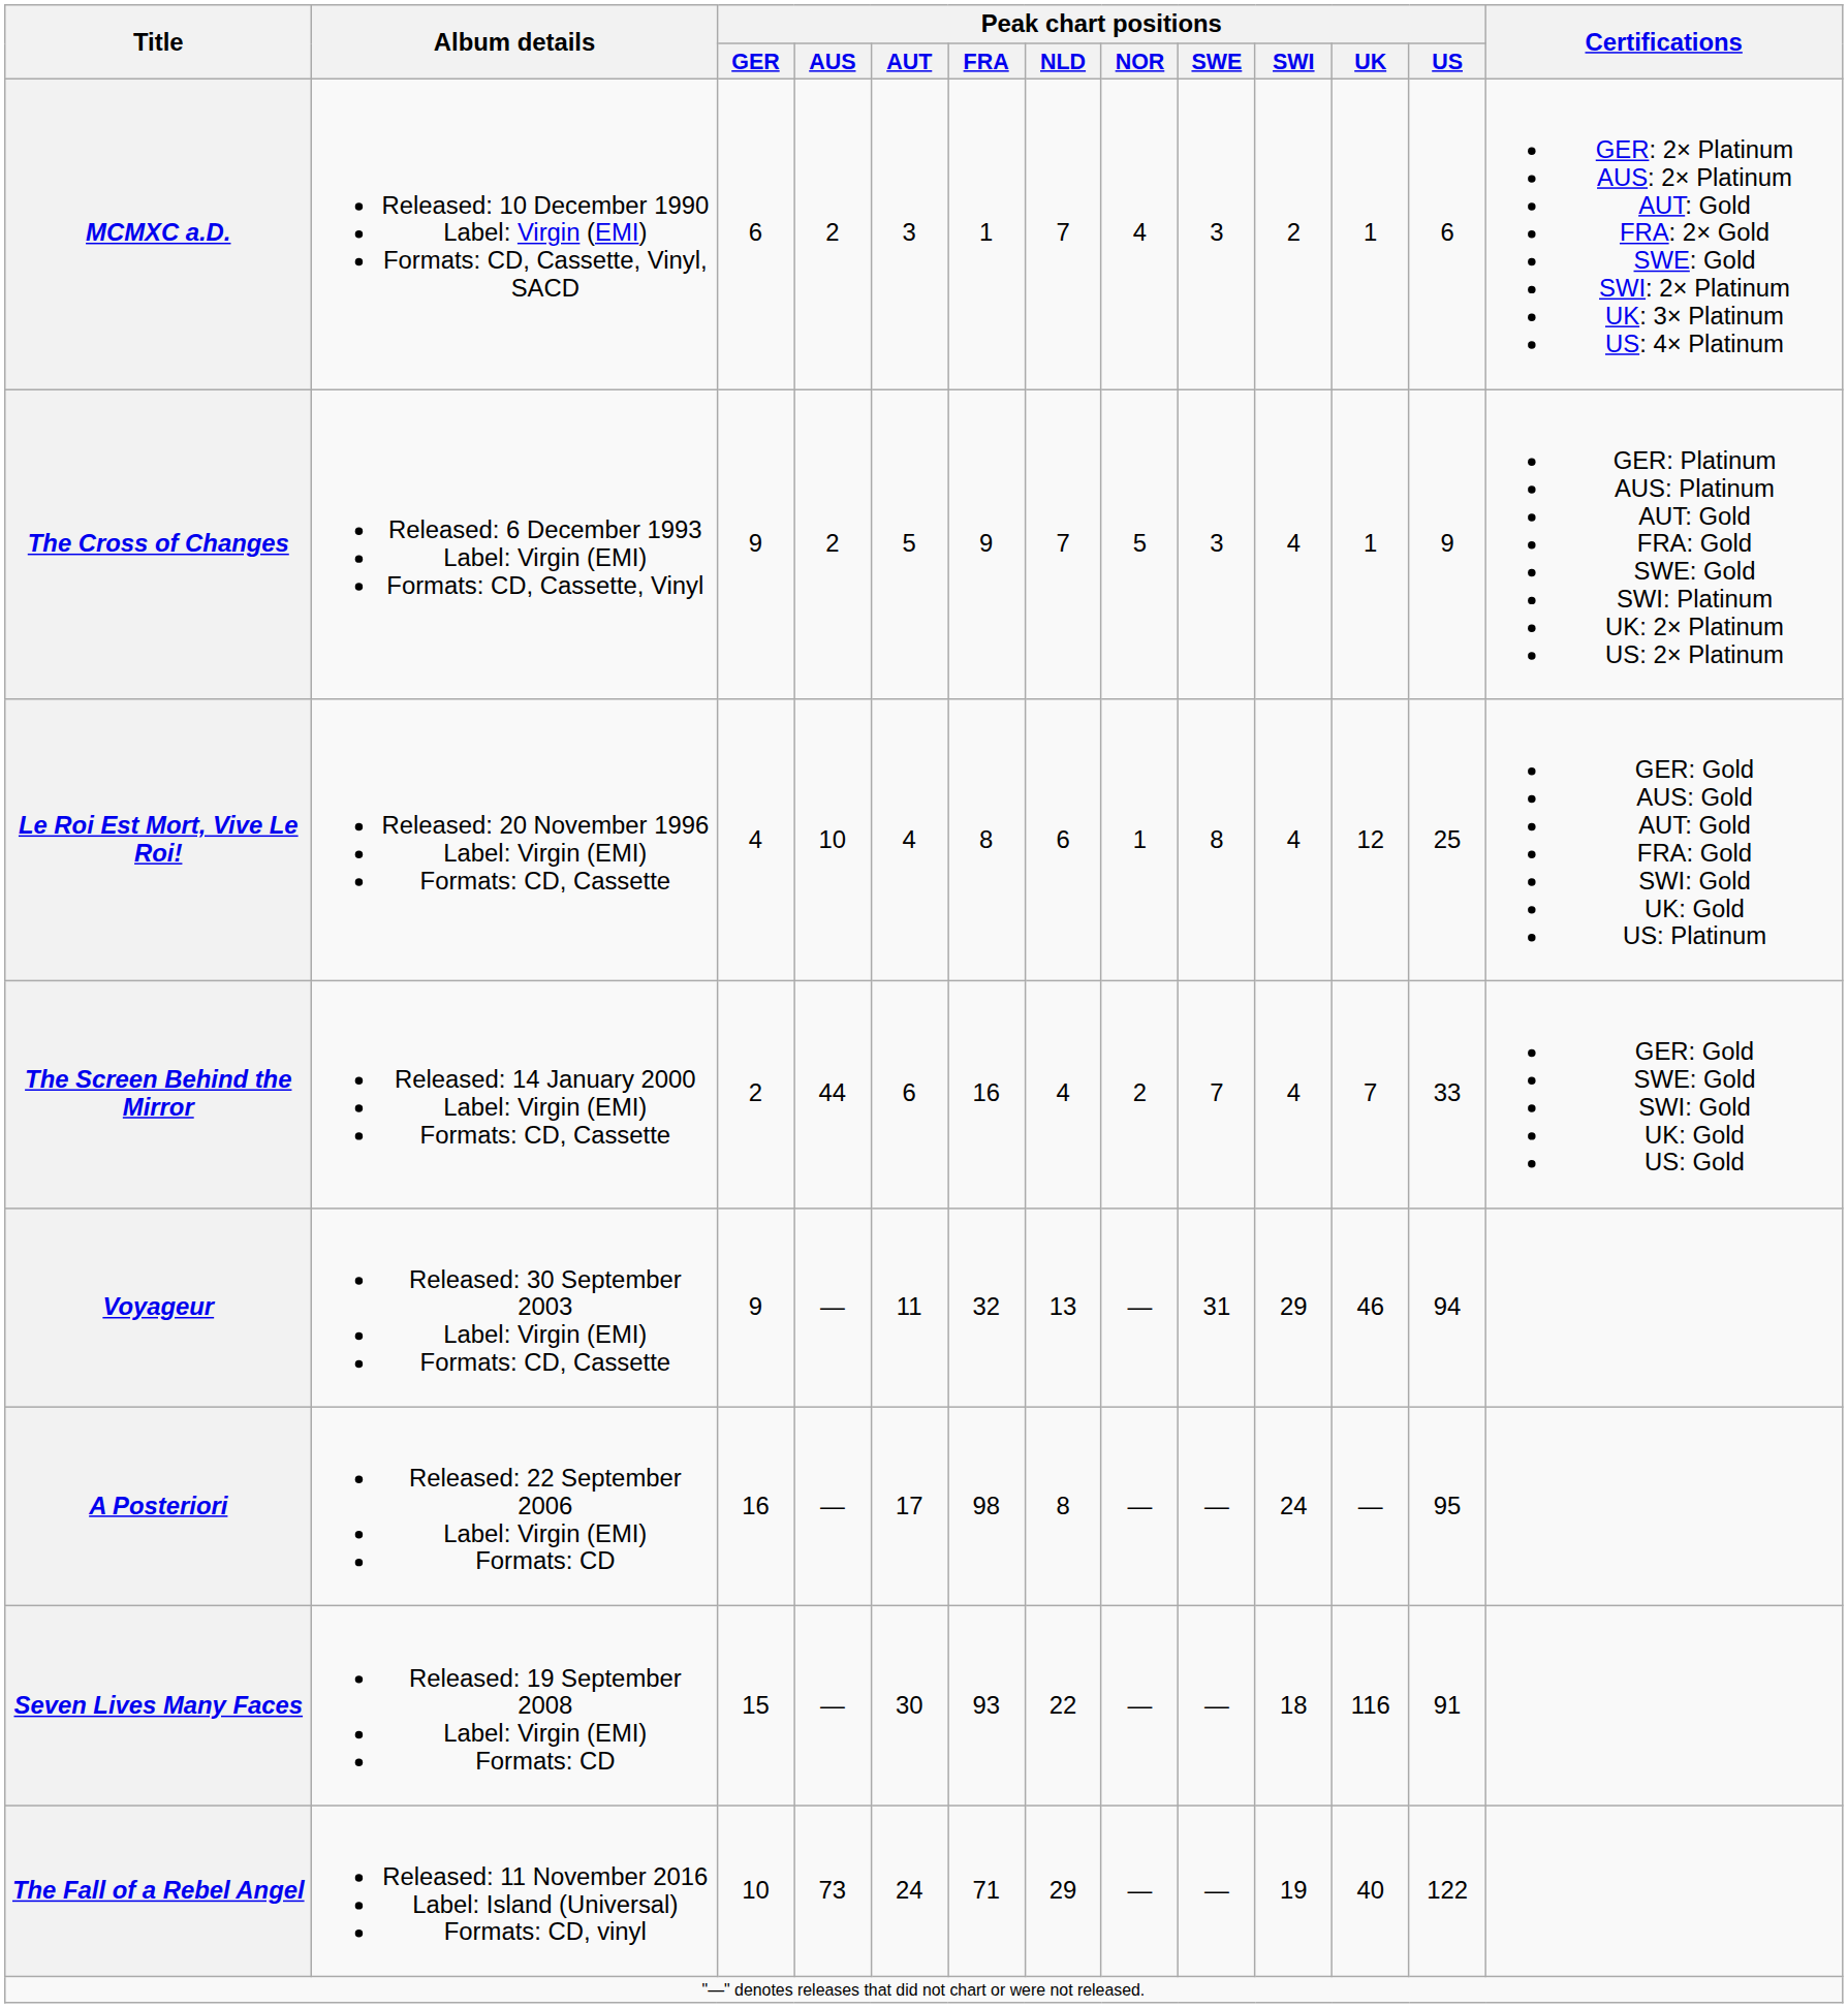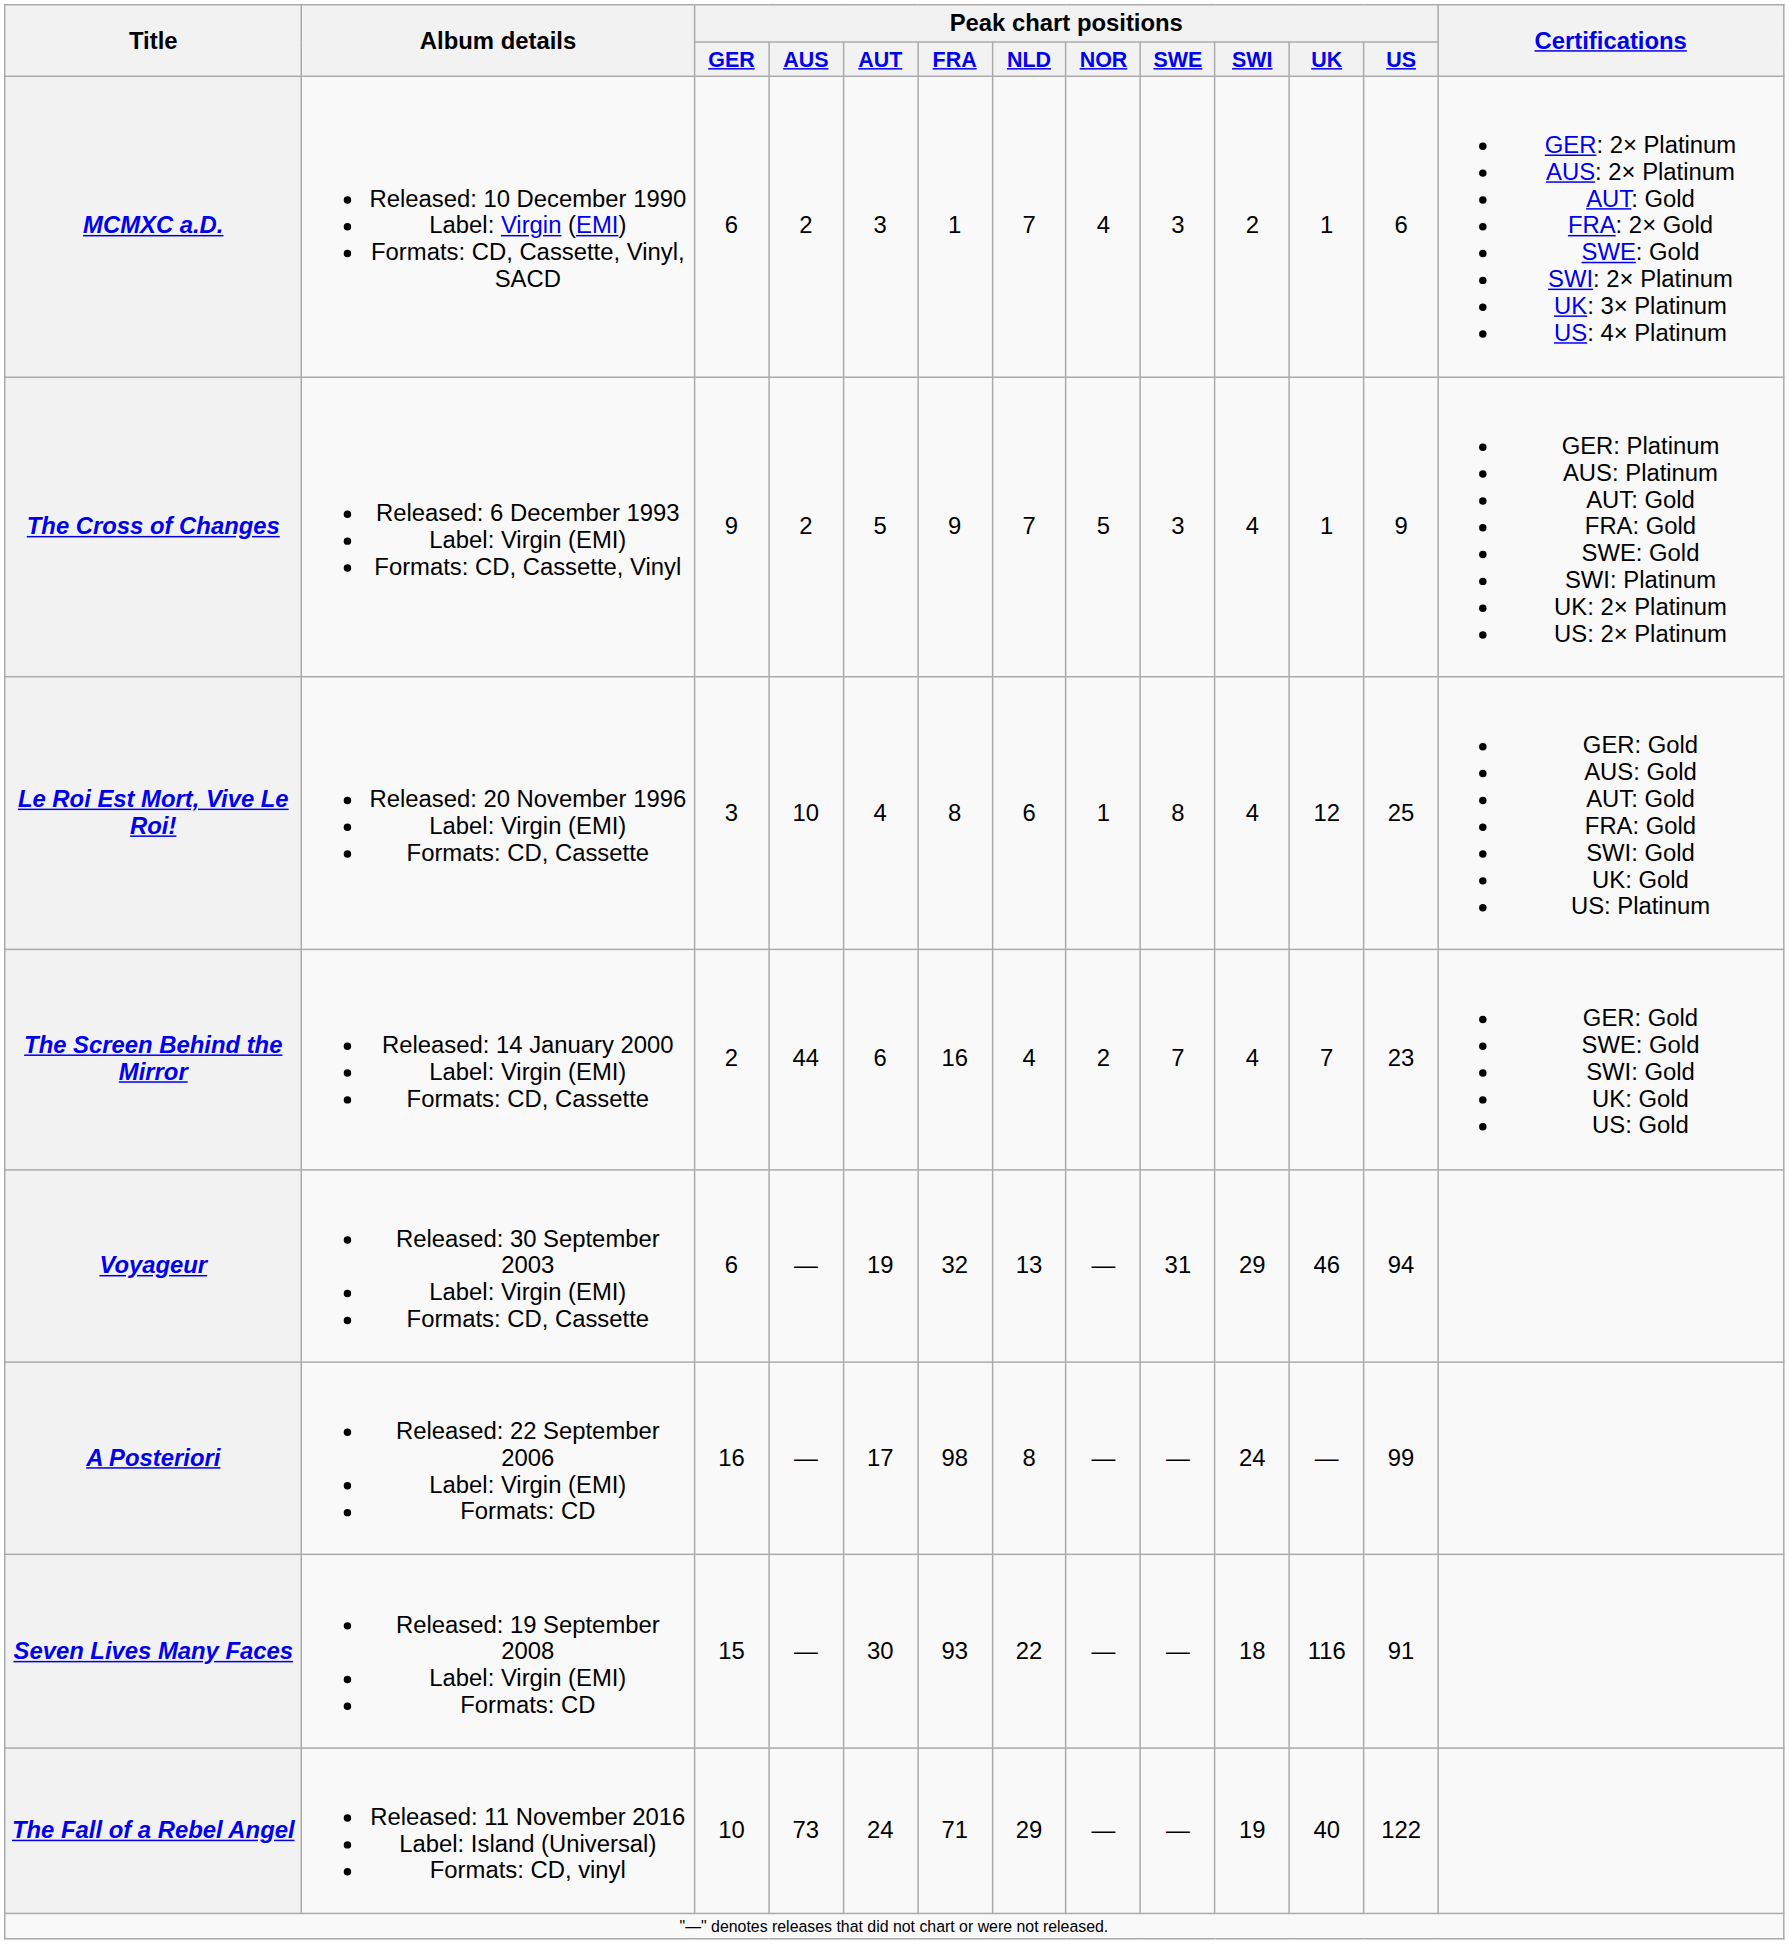Le Roi Est Mort, Vive Le Roi! | Peak chart positions / GER: 4 -> 3
The Screen Behind the Mirror | Peak chart positions / US: 33 -> 23
Voyageur | Peak chart positions / GER: 9 -> 6
Voyageur | Peak chart positions / AUT: 11 -> 19
A Posteriori | Peak chart positions / US: 95 -> 99
